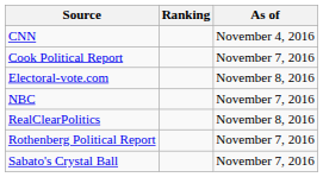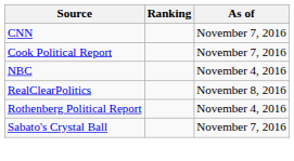CNN | As of: November 4, 2016 -> November 7, 2016
- row: Electoral-vote.com | November 8, 2016
NBC | As of: November 7, 2016 -> November 4, 2016
Rothenberg Political Report | As of: November 7, 2016 -> November 4, 2016
